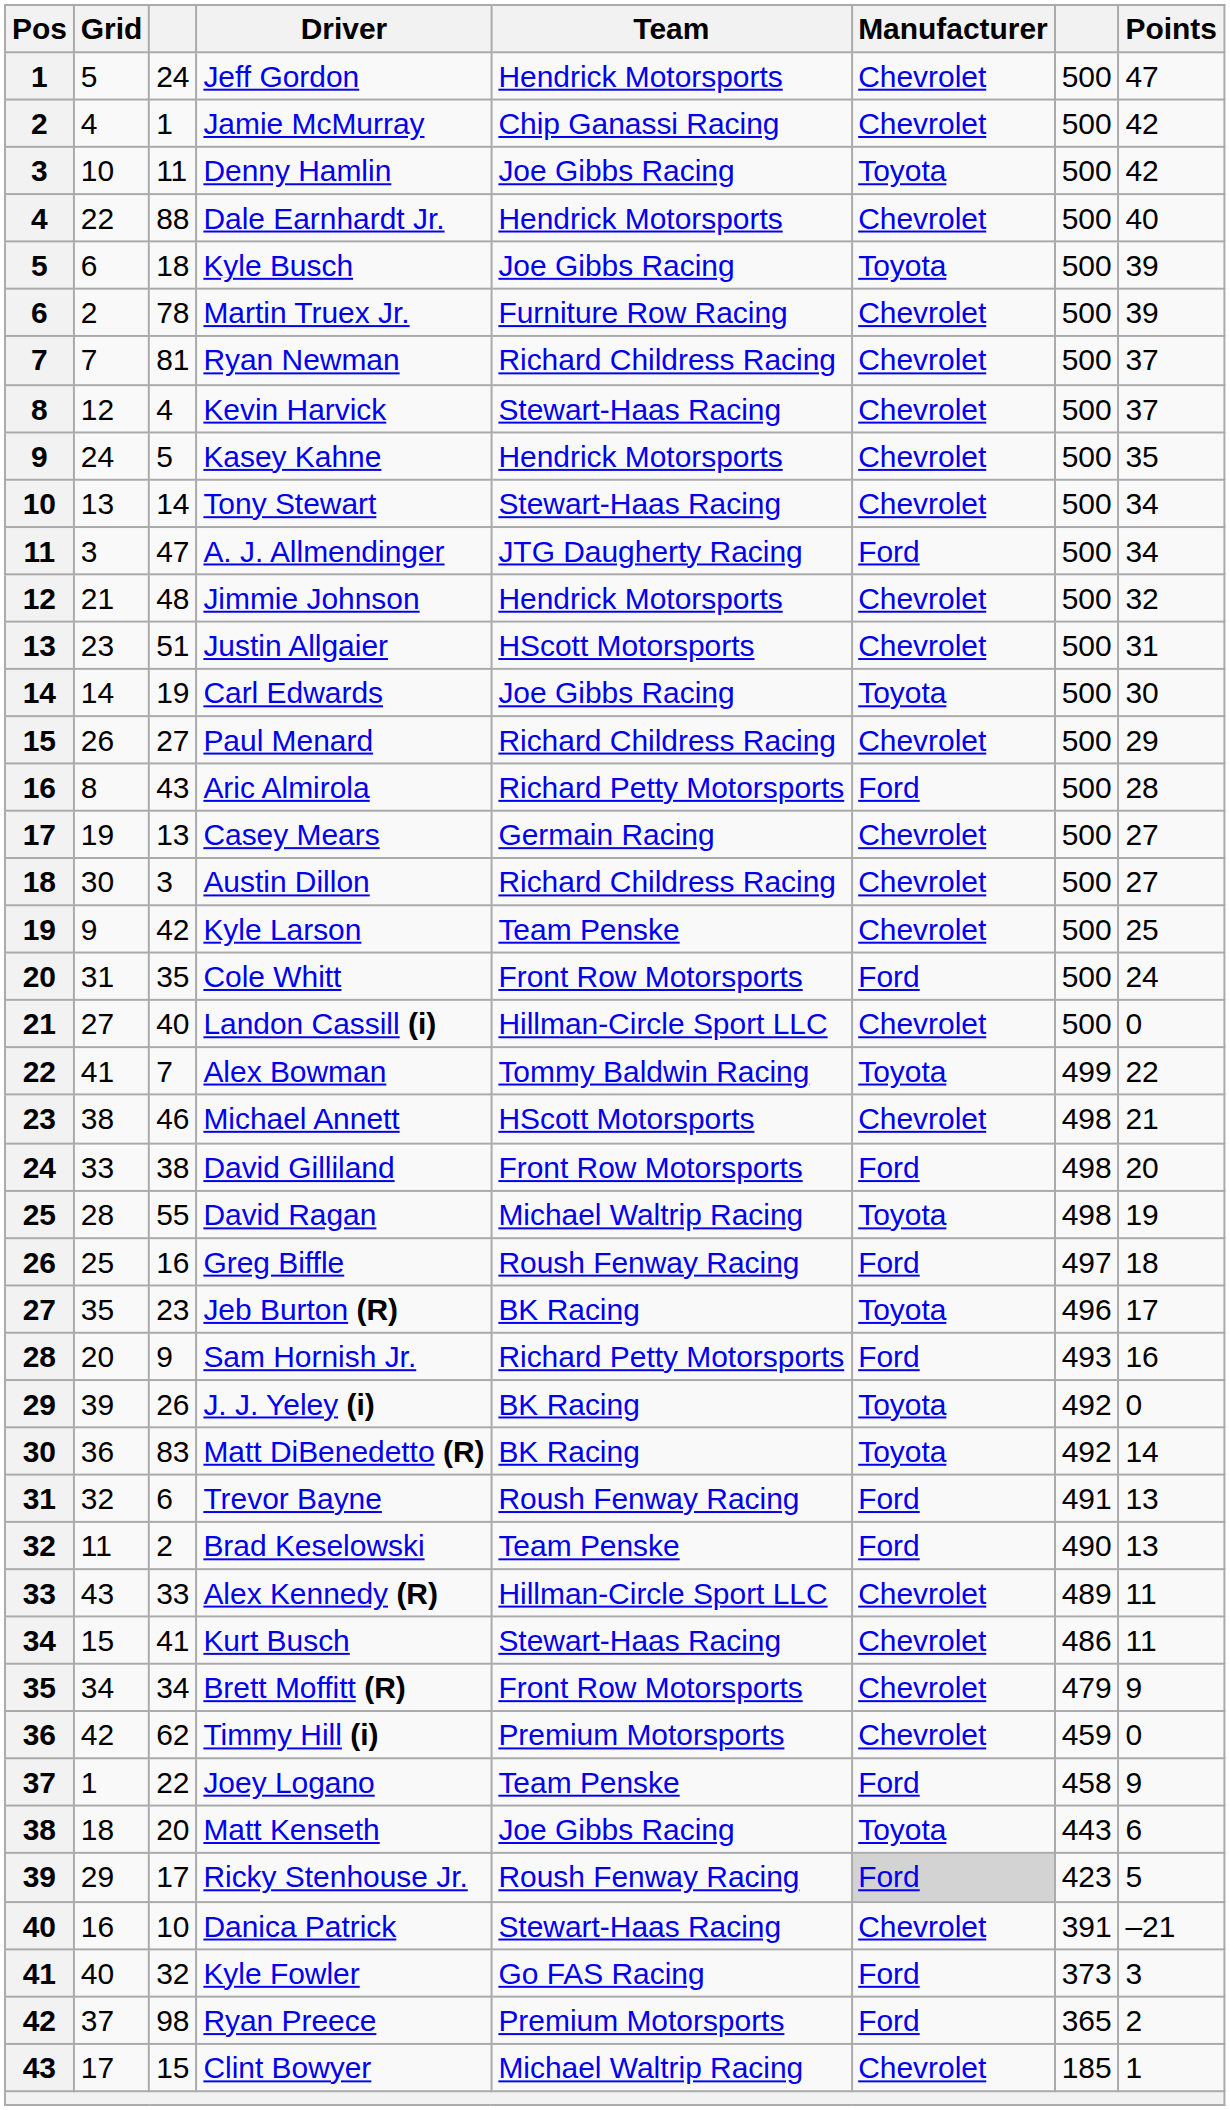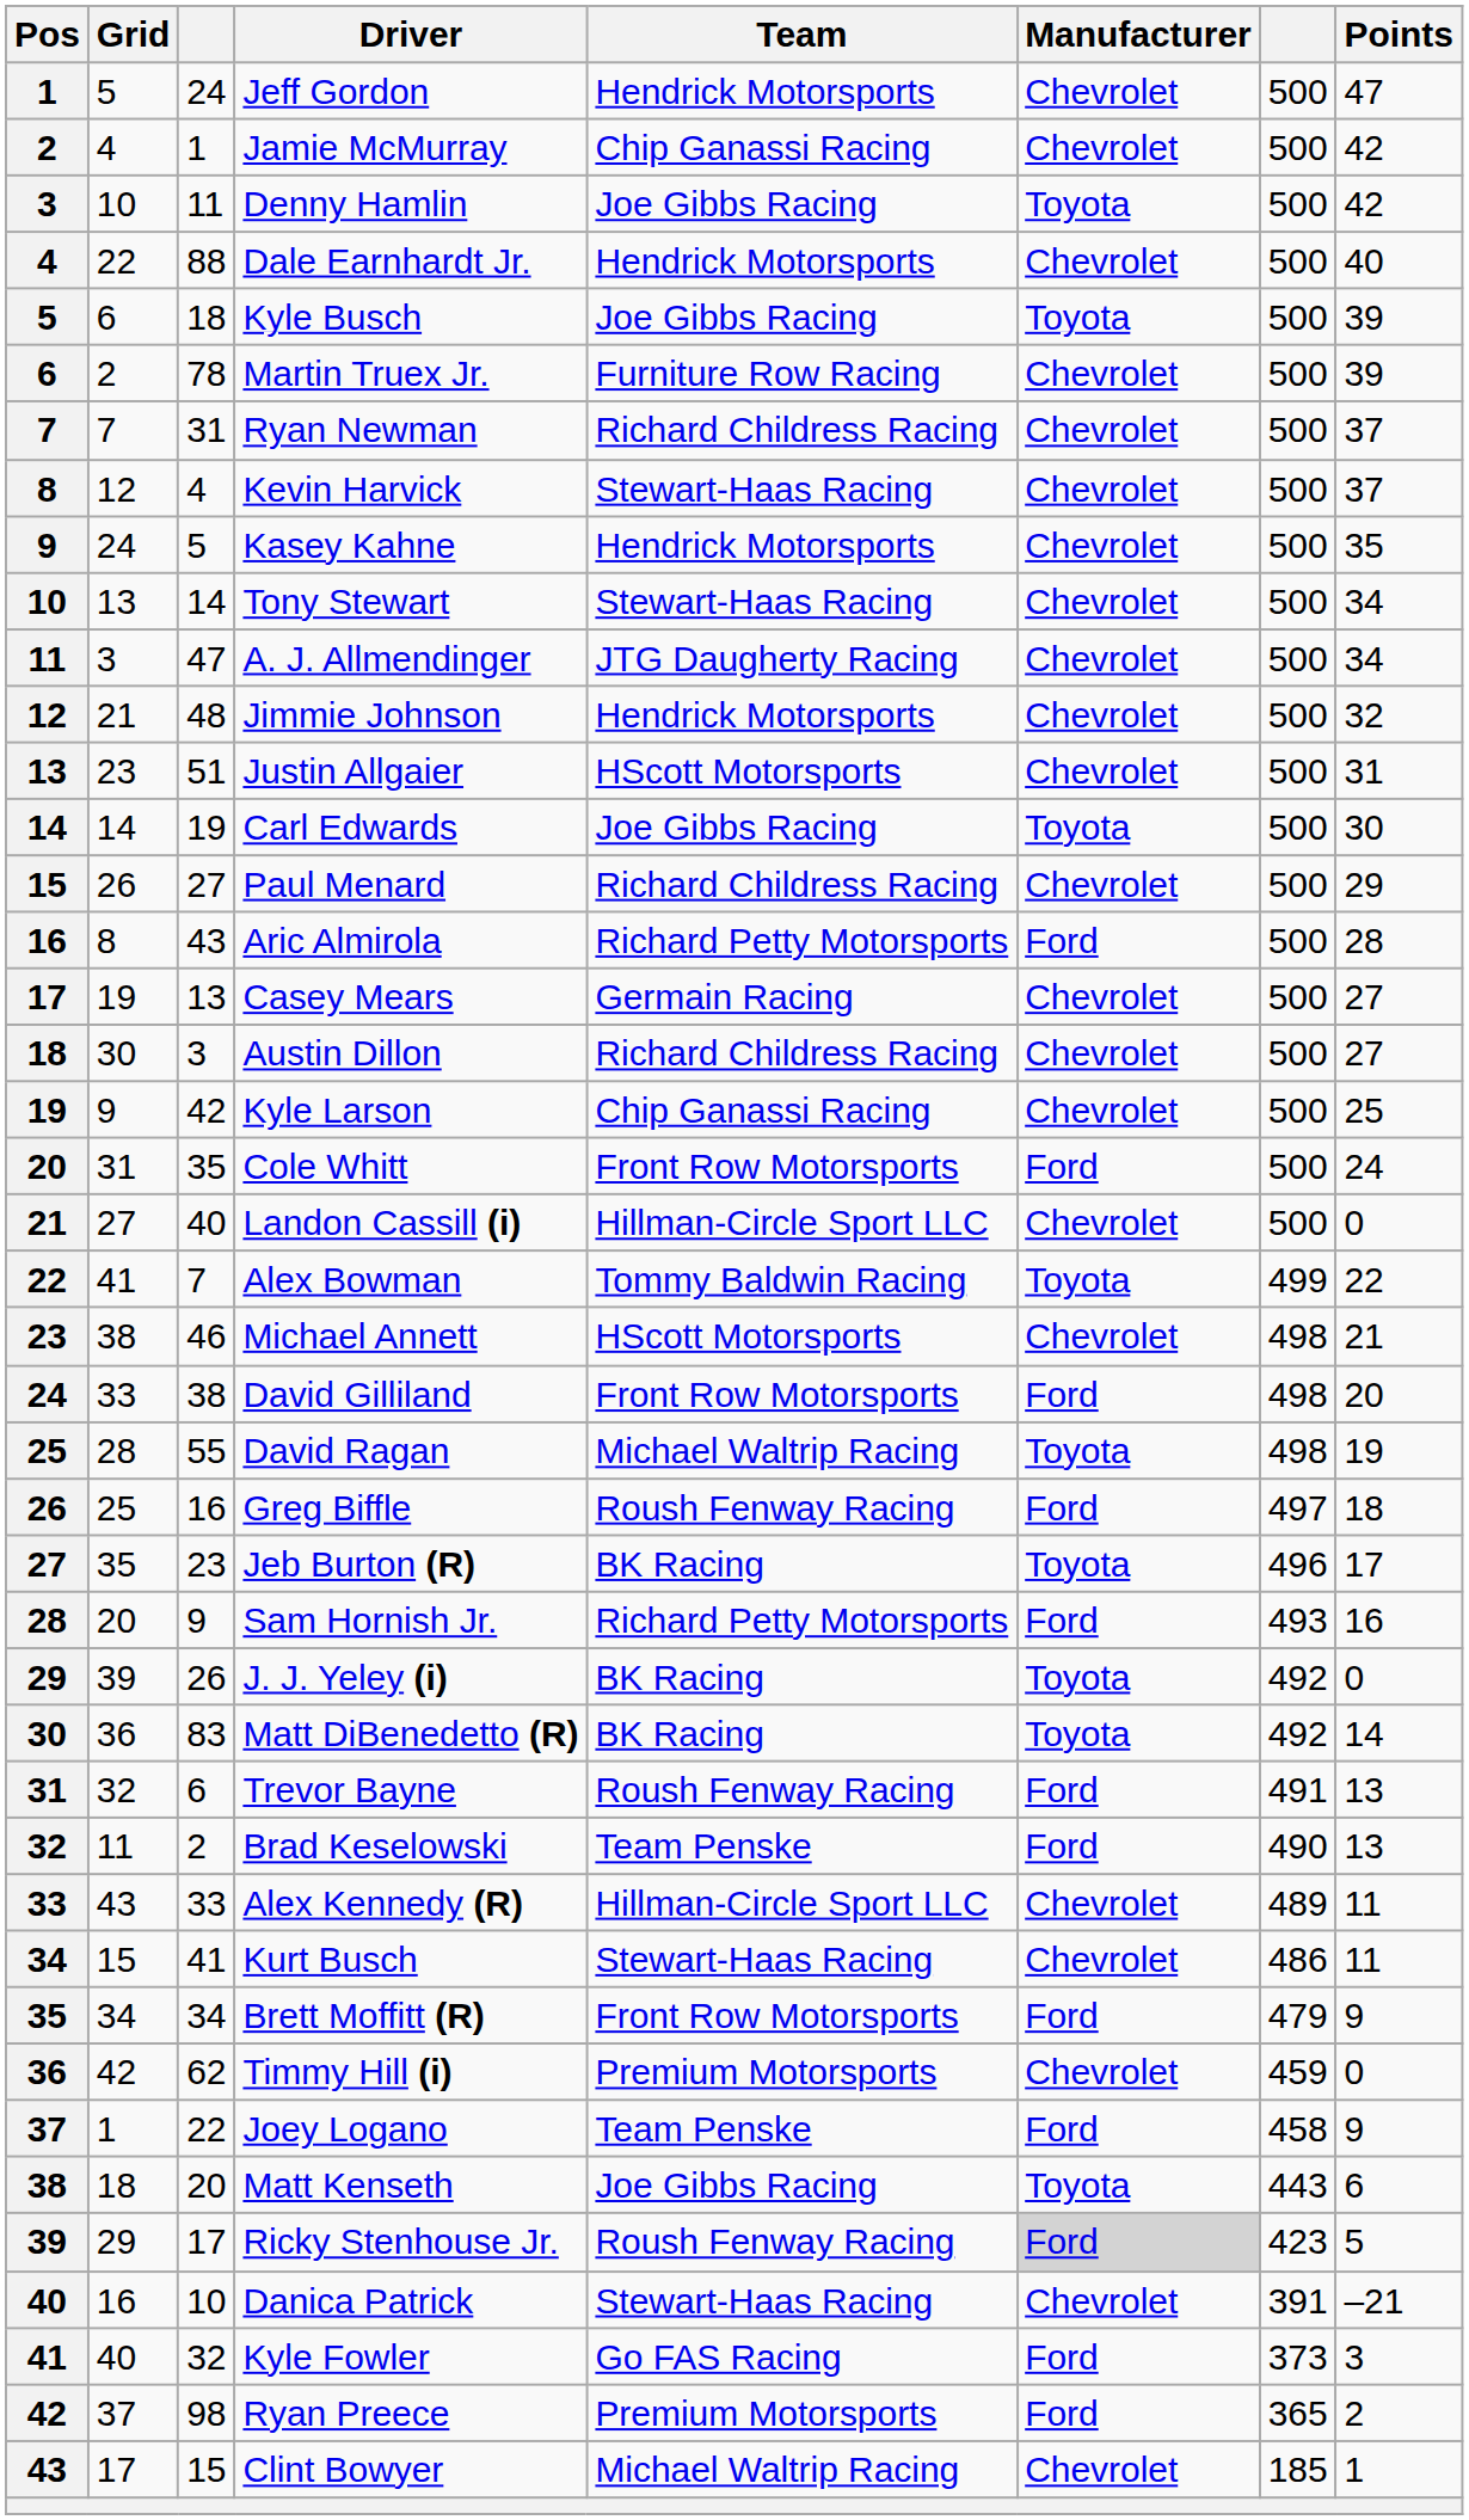Ryan Newman | column 3: 81 -> 31
A. J. Allmendinger | Manufacturer: Ford -> Chevrolet
Kyle Larson | Team: Team Penske -> Chip Ganassi Racing
Brett Moffitt (R) | Manufacturer: Chevrolet -> Ford
